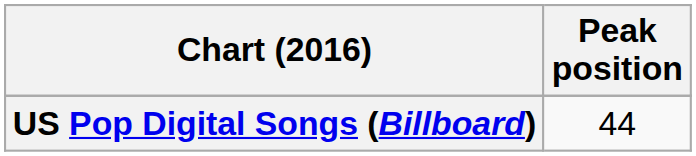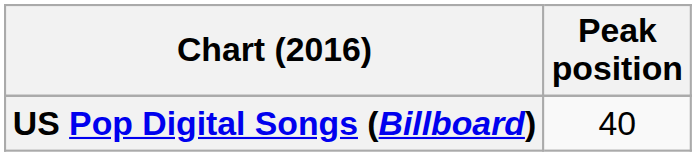US Pop Digital Songs (Billboard) | Peak position: 44 -> 40
